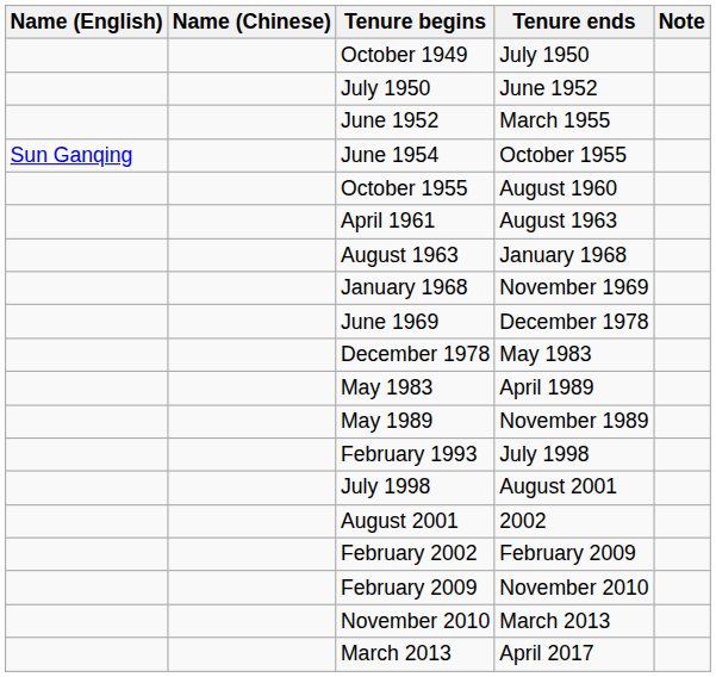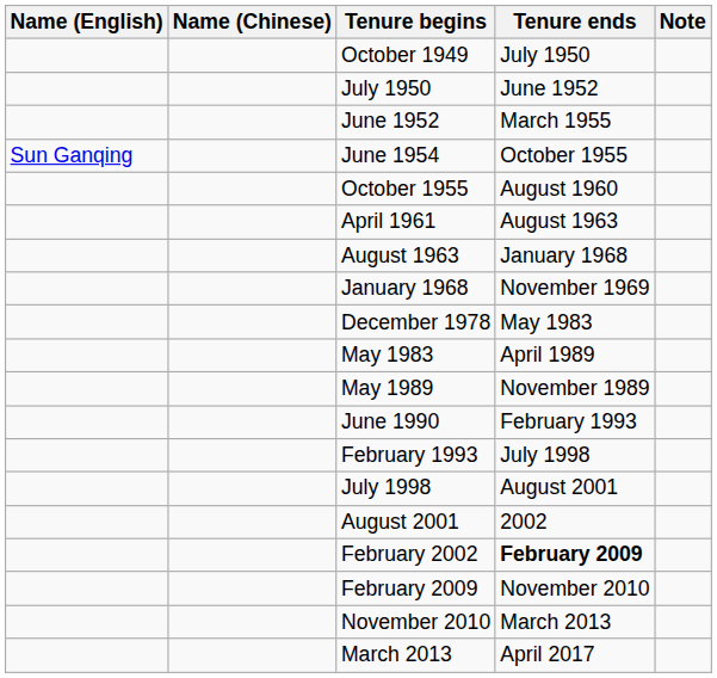- row: June 1969 | December 1978
+ row: June 1990 | February 1993
February 2002 | Tenure ends: normal -> bold
